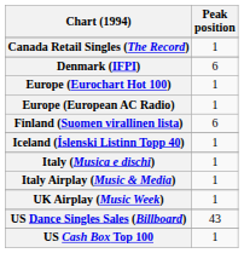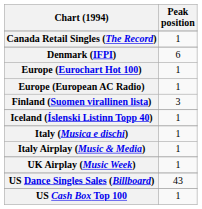Finland (Suomen virallinen lista) | Peak position: 6 -> 3
